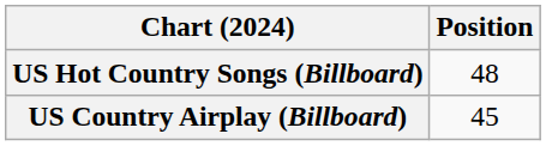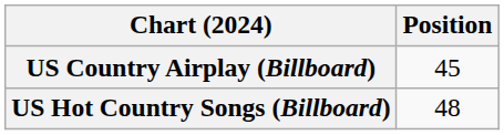rows swapped: US Country Airplay (Billboard) <-> US Hot Country Songs (Billboard)
